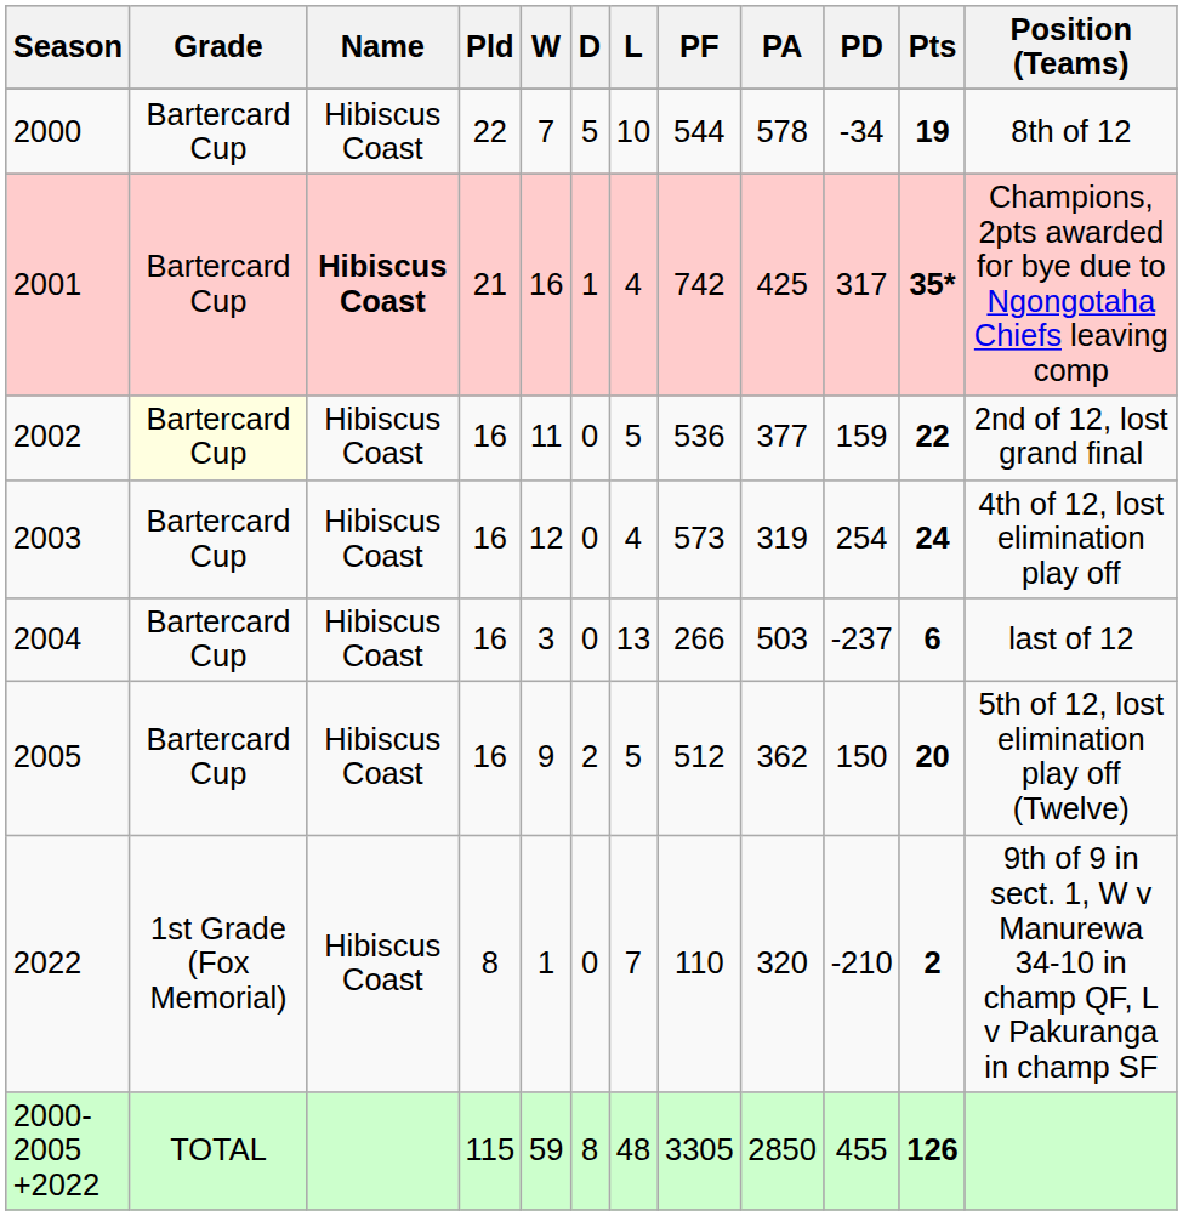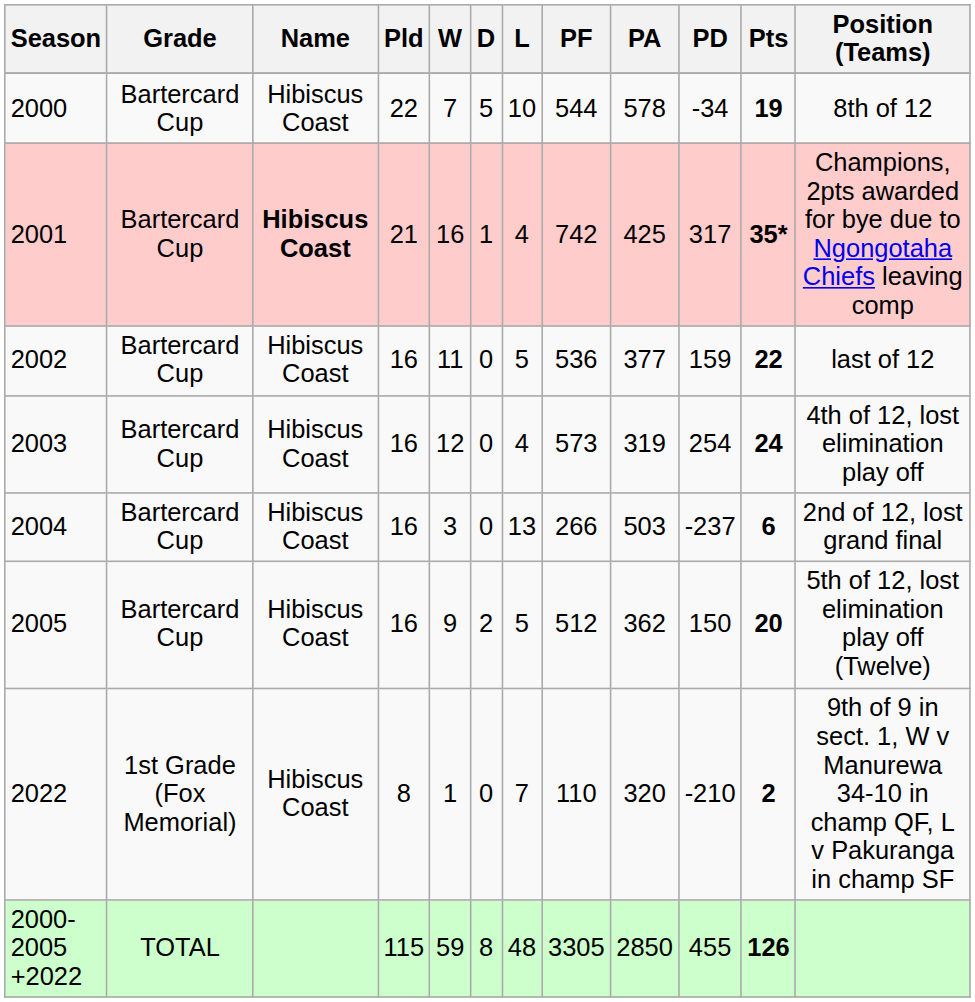2002 | Grade: lightyellow background -> no background
2002 | Position (Teams): 2nd of 12, lost grand final -> last of 12
2004 | Position (Teams): last of 12 -> 2nd of 12, lost grand final
